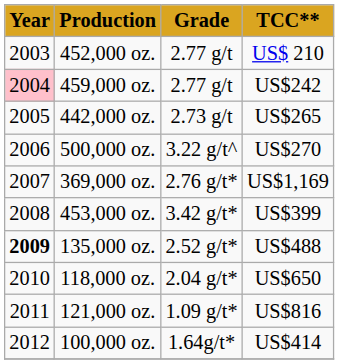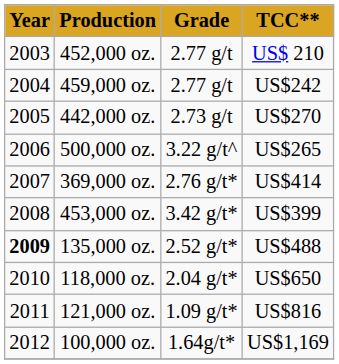459,000 oz. | Year: pink background -> no background
442,000 oz. | TCC**: US$265 -> US$270
500,000 oz. | TCC**: US$270 -> US$265
369,000 oz. | TCC**: US$1,169 -> US$414
100,000 oz. | TCC**: US$414 -> US$1,169
